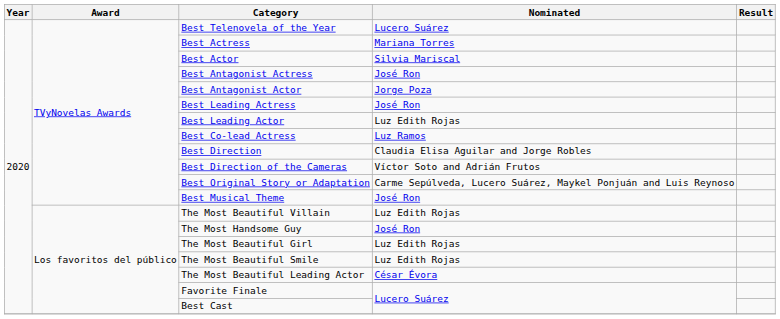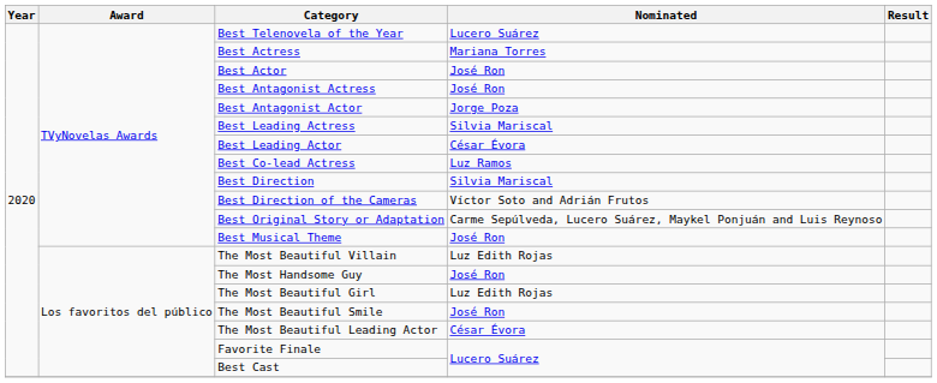Best Actor | Nominated: Silvia Mariscal -> José Ron
Best Leading Actress | Nominated: José Ron -> Silvia Mariscal
Best Leading Actor | Nominated: Luz Edith Rojas -> César Évora
Best Direction | Nominated: Claudia Elisa Aguilar and Jorge Robles -> Silvia Mariscal
The Most Beautiful Smile | Nominated: Luz Edith Rojas -> José Ron
